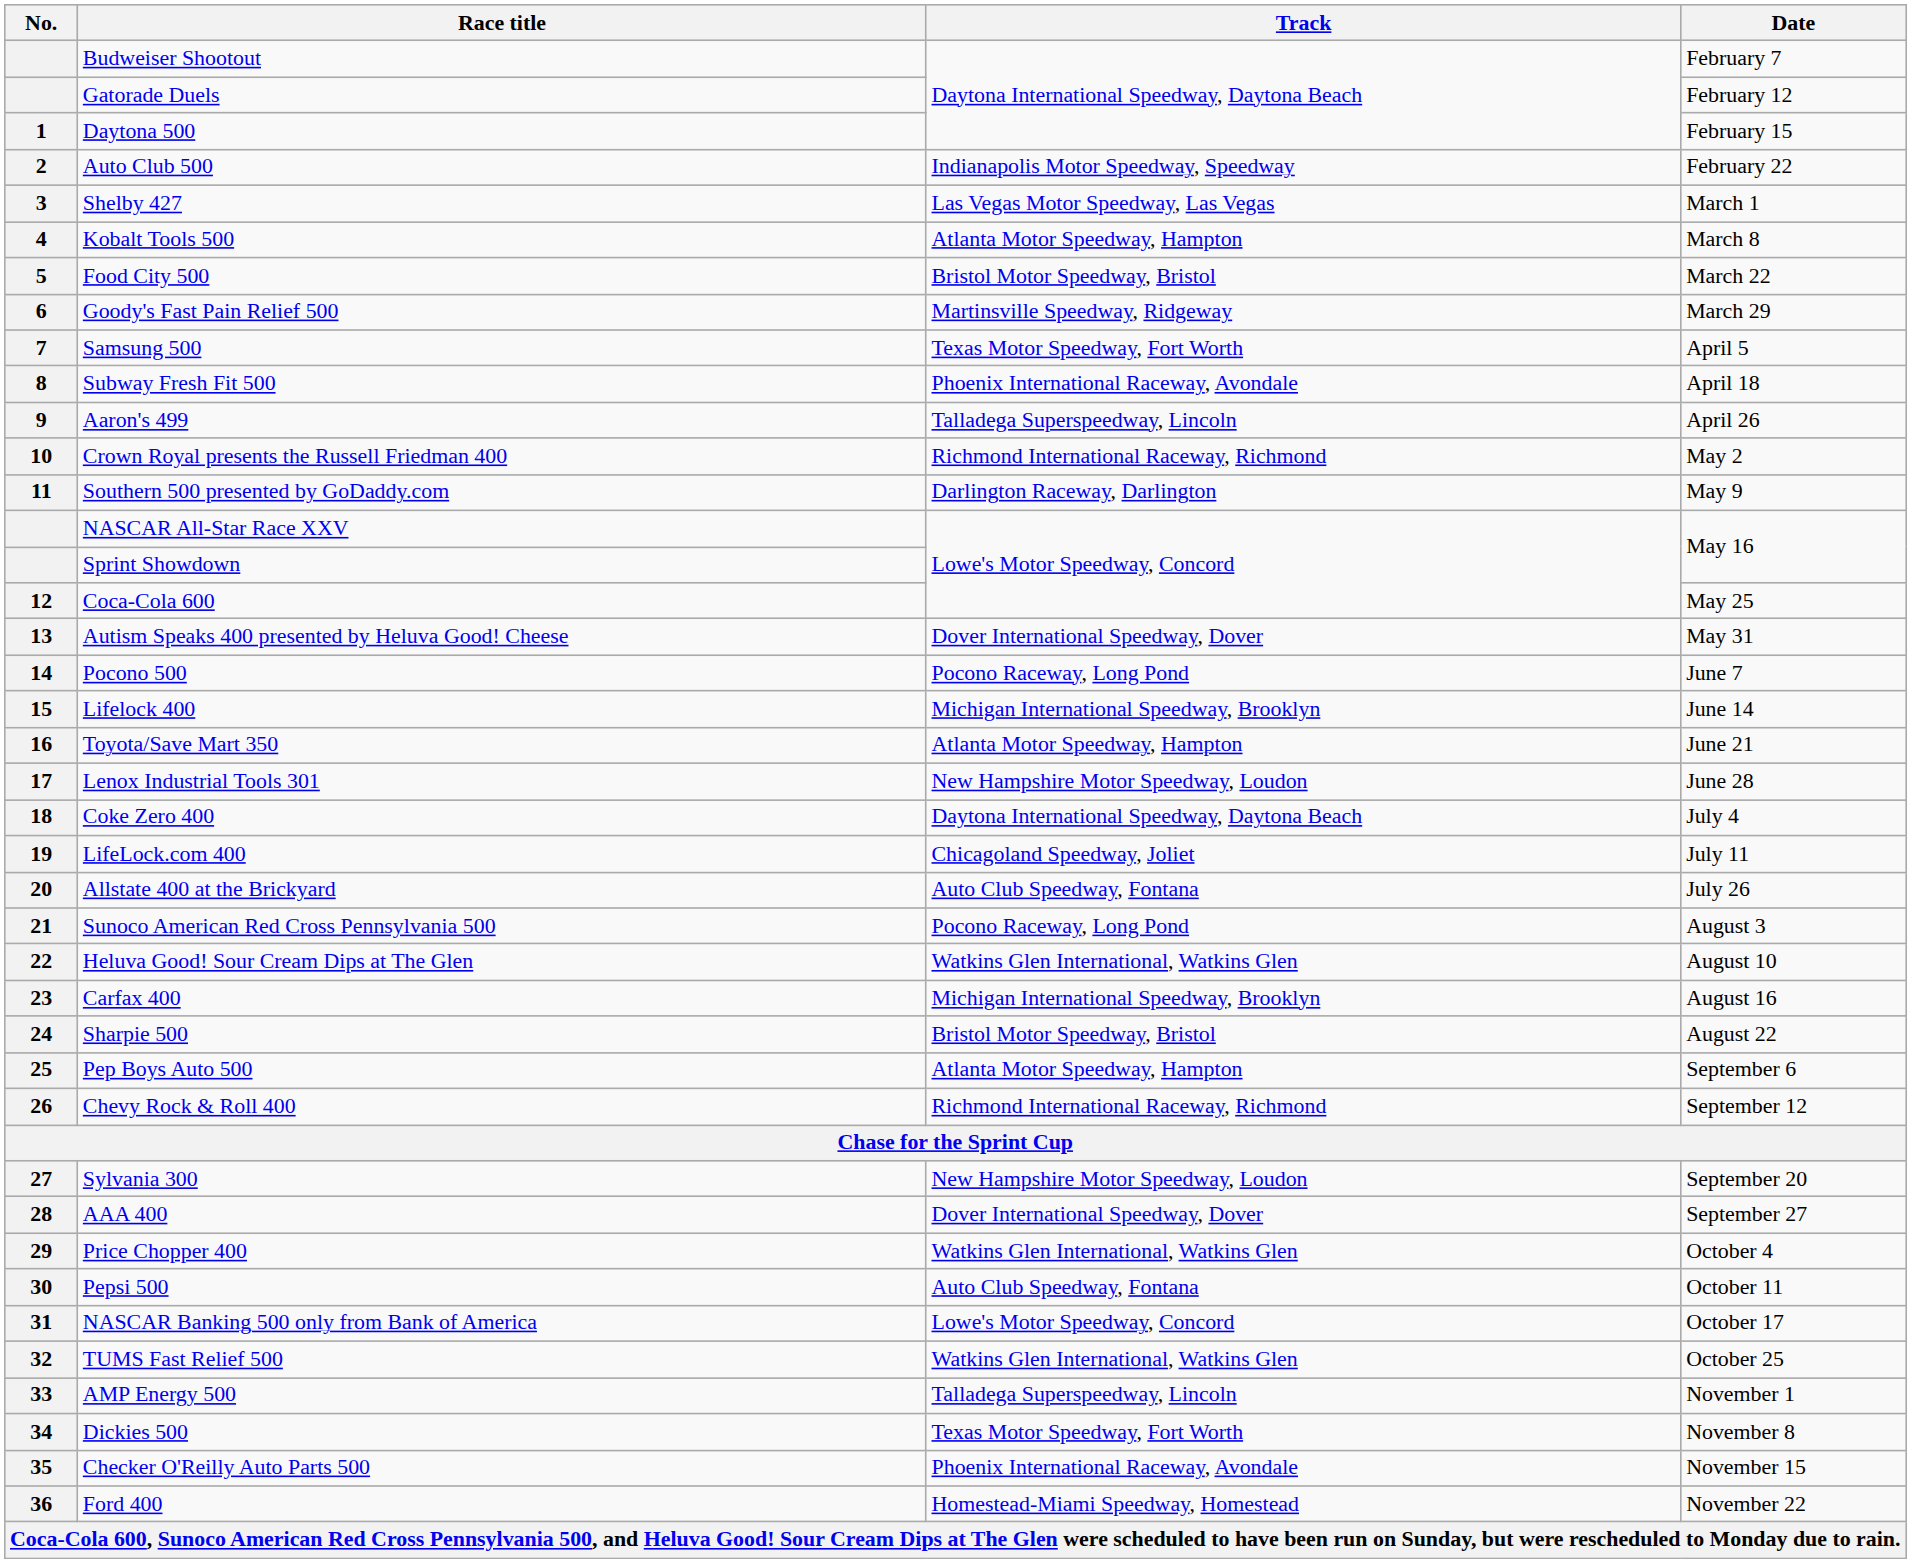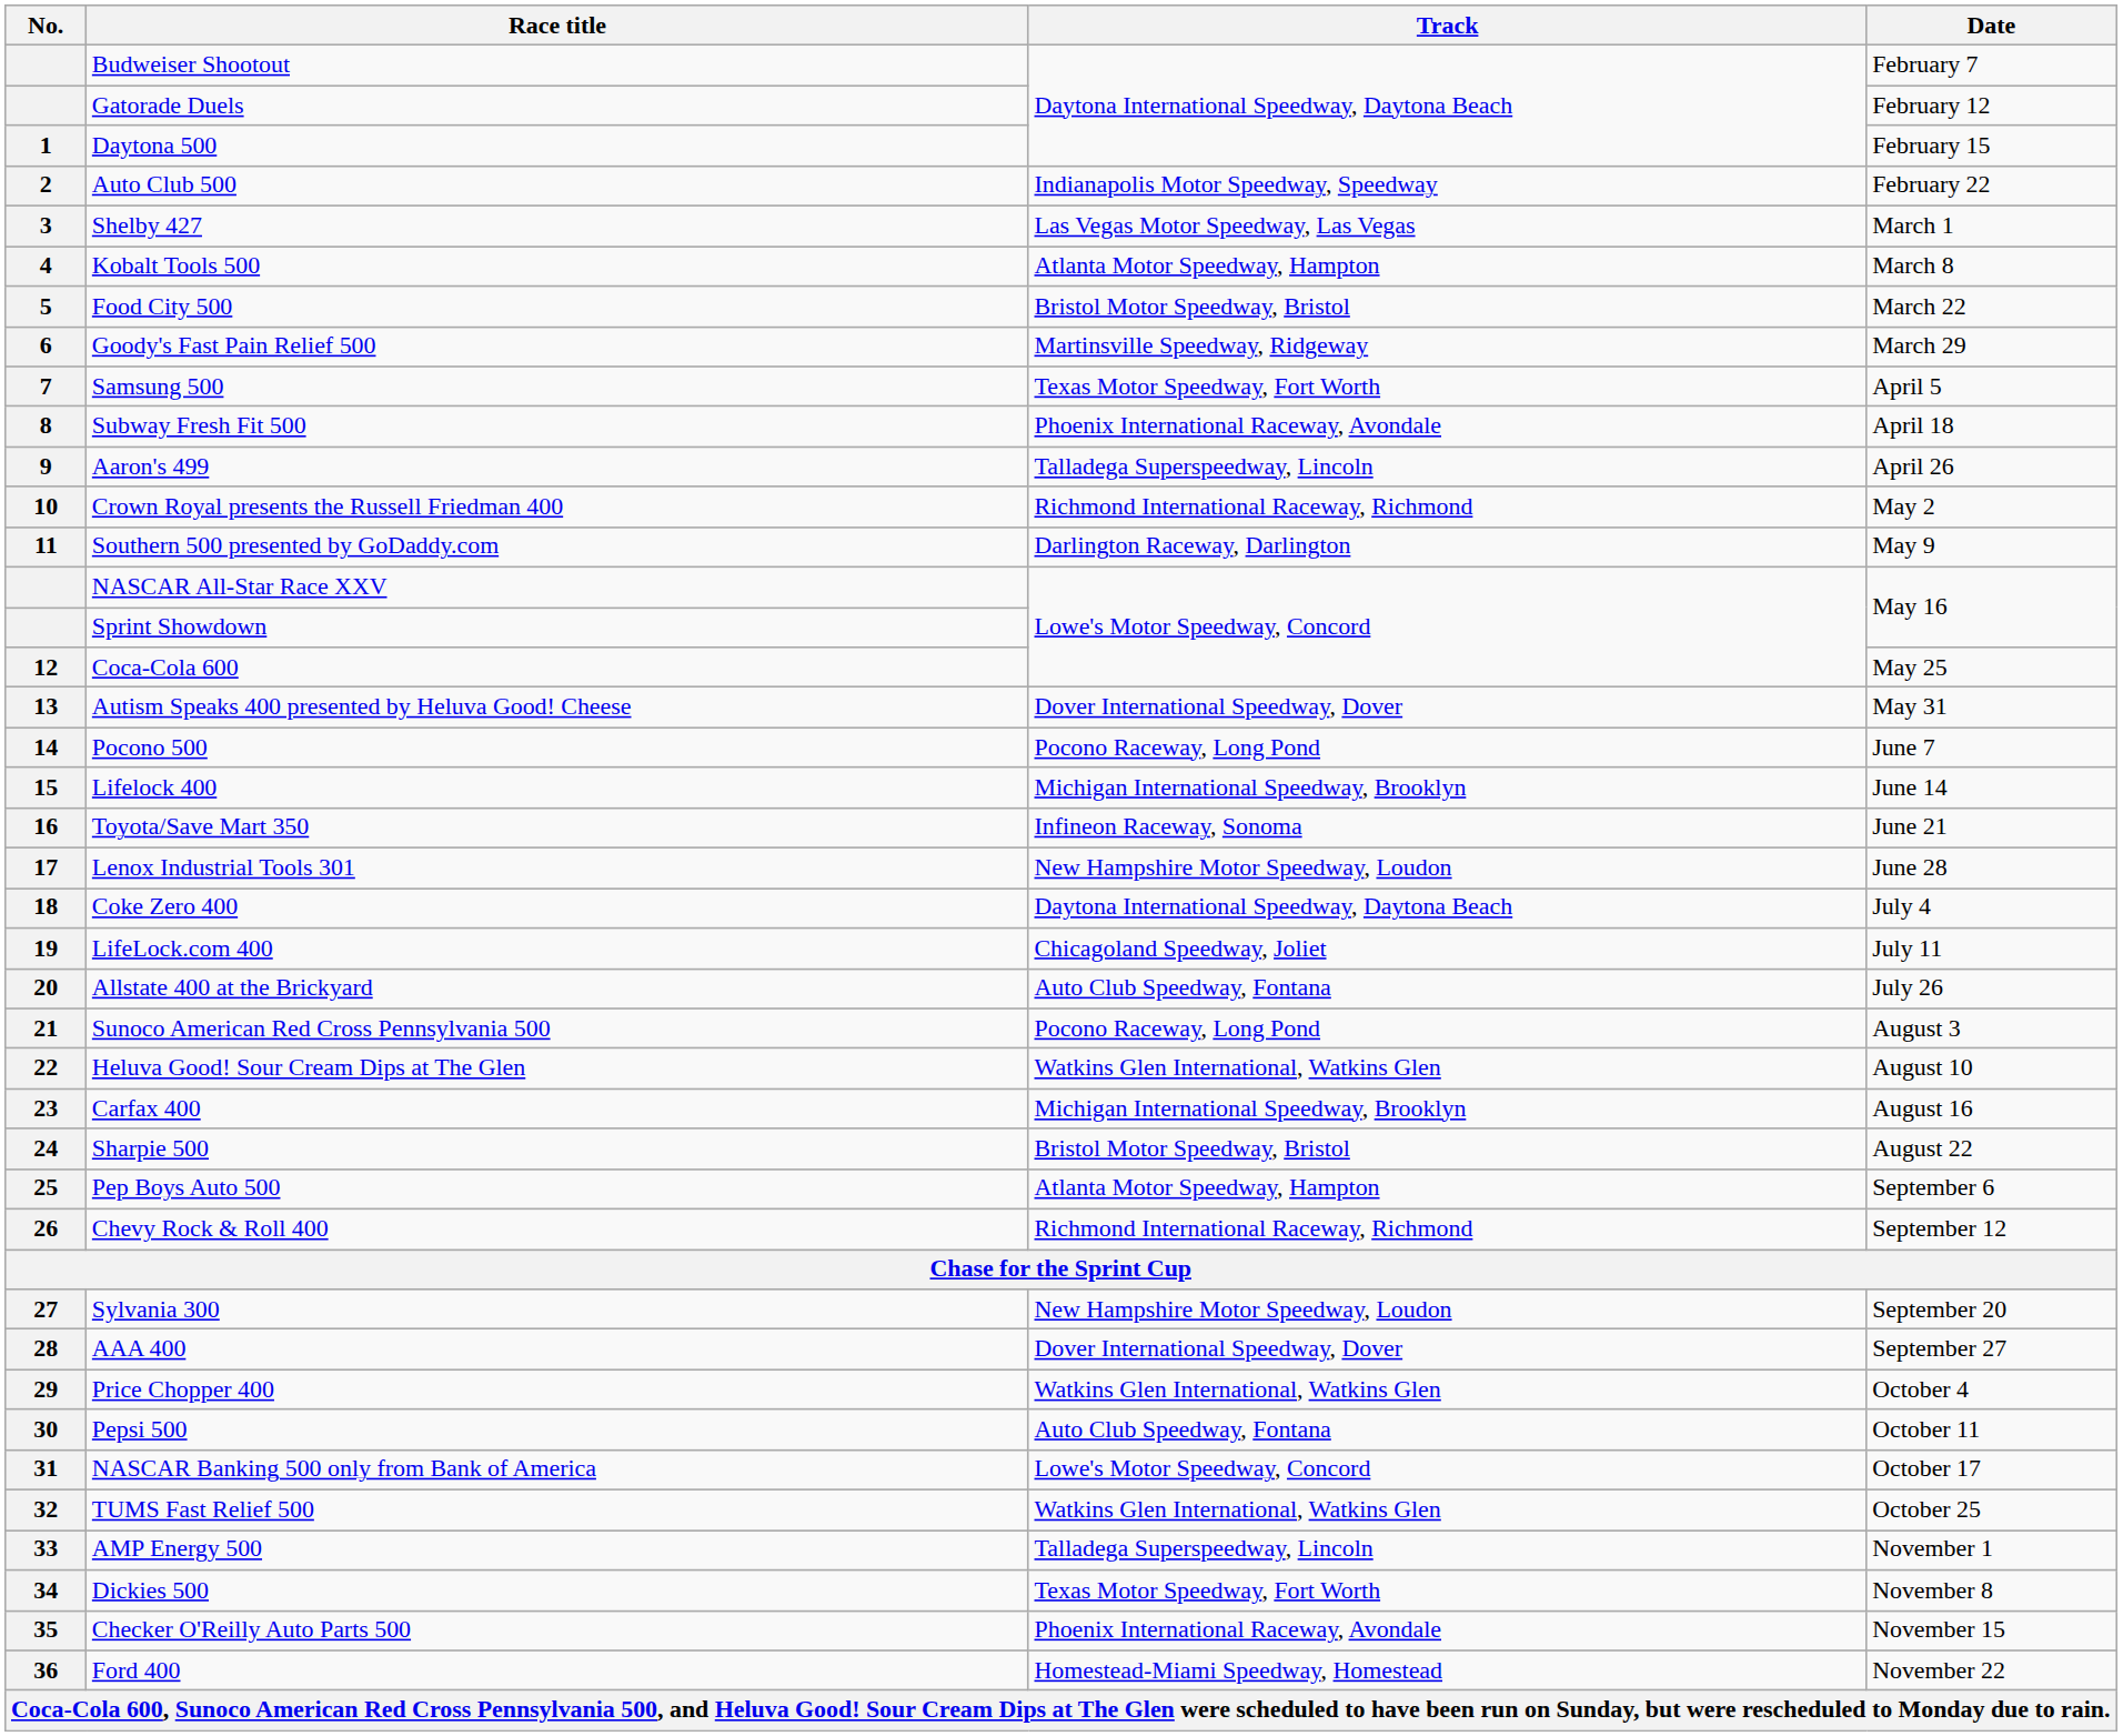Toyota/Save Mart 350 | Track: Atlanta Motor Speedway, Hampton -> Infineon Raceway, Sonoma
